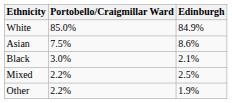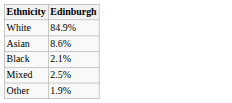- column: Portobello/Craigmillar Ward | 85.0% | 7.5% | 3.0% | 2.2% | 2.2%
